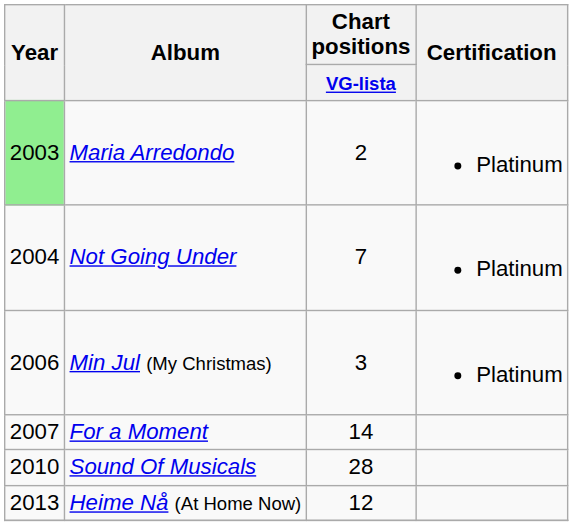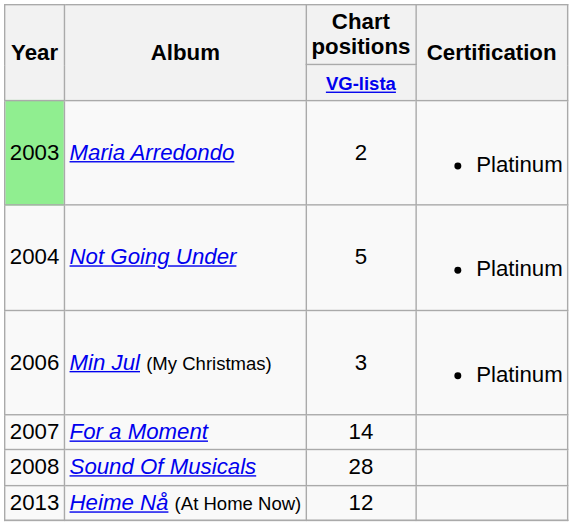Not Going Under | Chart positions / VG-lista: 7 -> 5
Sound Of Musicals | Year: 2010 -> 2008
